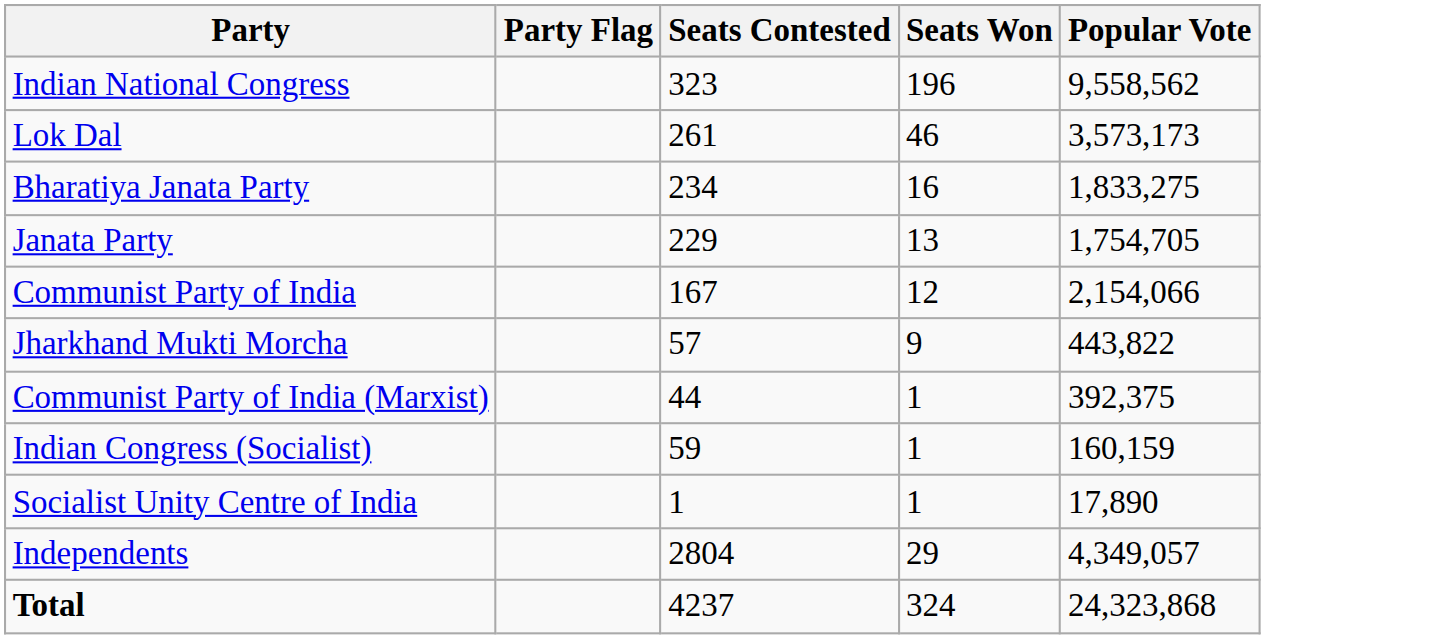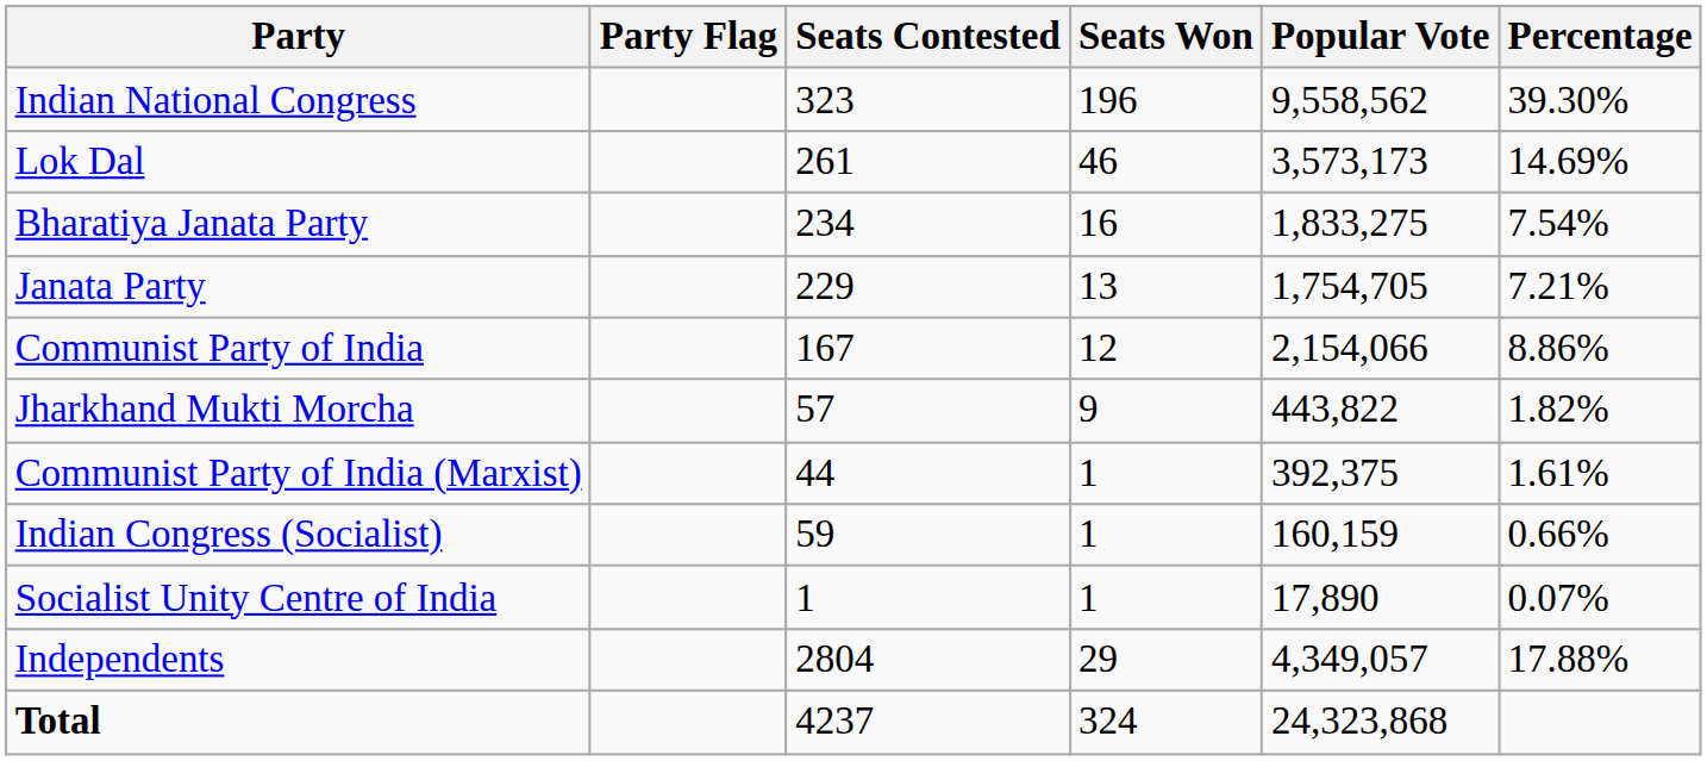+ column: Percentage | 39.30% | 14.69% | 7.54% | 7.21% | 8.86% | 1.82% | 1.61% | 0.66% | 0.07% | 17.88%
